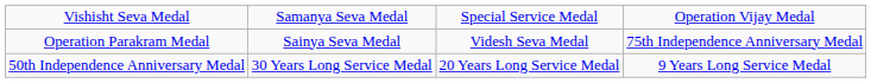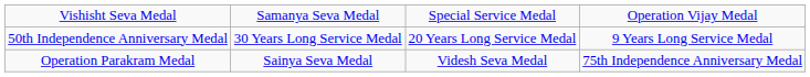rows swapped: Operation Parakram Medal <-> 50th Independence Anniversary Medal
